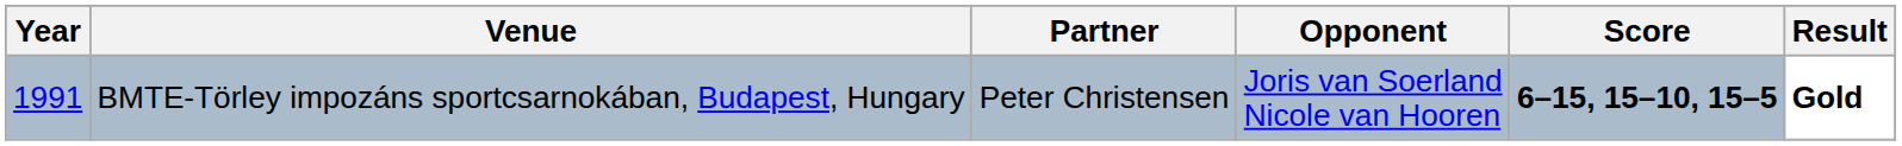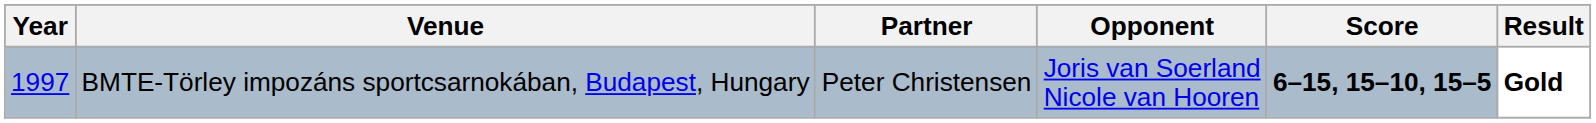BMTE-Törley impozáns sportcsarnokában, Budapest, Hungary | Year: 1991 -> 1997
